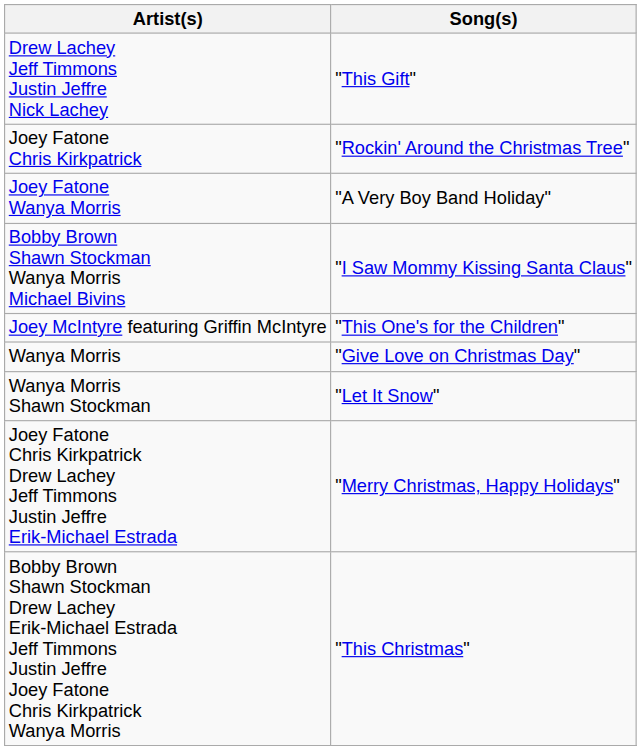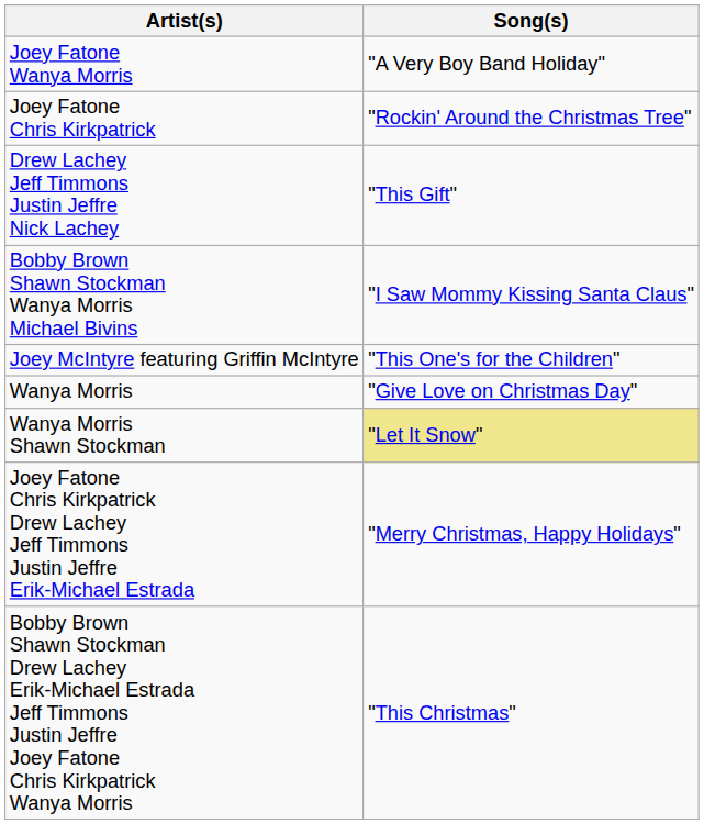rows swapped: Joey Fatone Wanya Morris <-> Drew Lachey Jeff Timmons Justin Jeffre Nick Lachey
Wanya Morris Shawn Stockman | Song(s): no background -> khaki background
